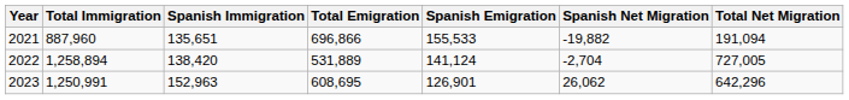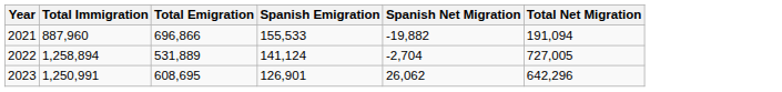- column: Spanish Immigration | 135,651 | 138,420 | 152,963
